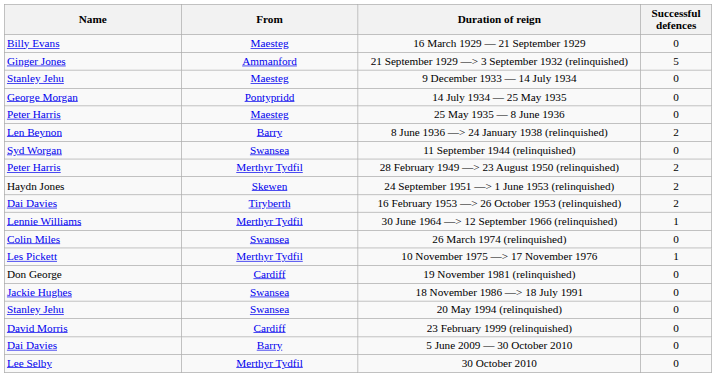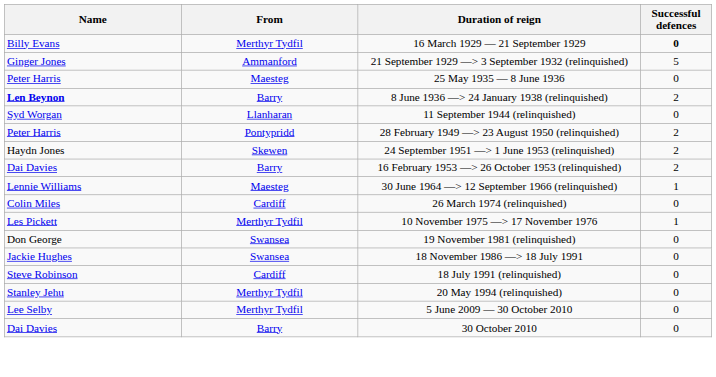16 March 1929 — 21 September 1929 | From: Maesteg -> Merthyr Tydfil
16 March 1929 — 21 September 1929 | Successful defences: normal -> bold
- row: Stanley Jehu | Maesteg | 9 December 1933 — 14 July 1934 | 0
- row: George Morgan | Pontypridd | 14 July 1934 — 25 May 1935 | 0
8 June 1936 —> 24 January 1938 (relinquished) | Name: normal -> bold
11 September 1944 (relinquished) | From: Swansea -> Llanharan
28 February 1949 —> 23 August 1950 (relinquished) | From: Merthyr Tydfil -> Pontypridd
16 February 1953 —> 26 October 1953 (relinquished) | From: Tiryberth -> Barry
30 June 1964 —> 12 September 1966 (relinquished) | From: Merthyr Tydfil -> Maesteg
26 March 1974 (relinquished) | From: Swansea -> Cardiff
19 November 1981 (relinquished) | From: Cardiff -> Swansea
+ row: Steve Robinson | Cardiff | 18 July 1991 (relinquished) | 0
20 May 1994 (relinquished) | From: Swansea -> Merthyr Tydfil
- row: David Morris | Cardiff | 23 February 1999 (relinquished) | 0
5 June 2009 — 30 October 2010 | Name: Dai Davies -> Lee Selby
5 June 2009 — 30 October 2010 | From: Barry -> Merthyr Tydfil
30 October 2010 | Name: Lee Selby -> Dai Davies
30 October 2010 | From: Merthyr Tydfil -> Barry
